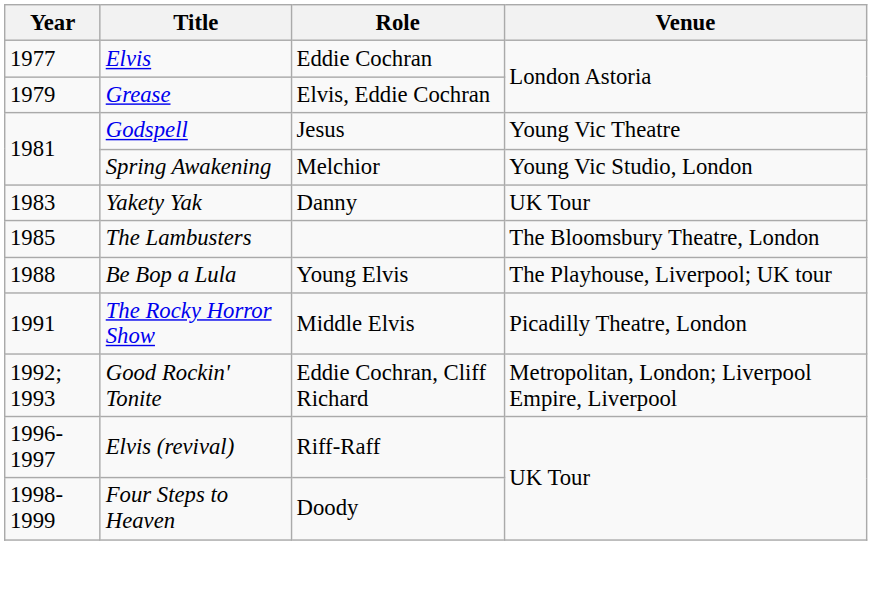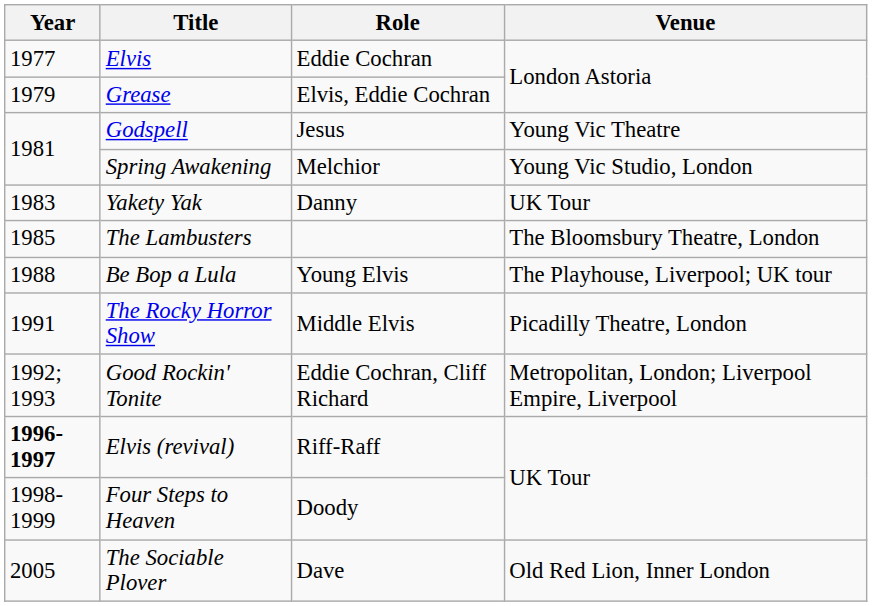Elvis (revival) | Year: normal -> bold
+ row: 2005 | The Sociable Plover | Dave | Old Red Lion, Inner London
